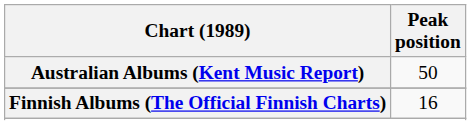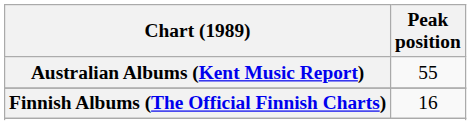Australian Albums (Kent Music Report) | Peak position: 50 -> 55
